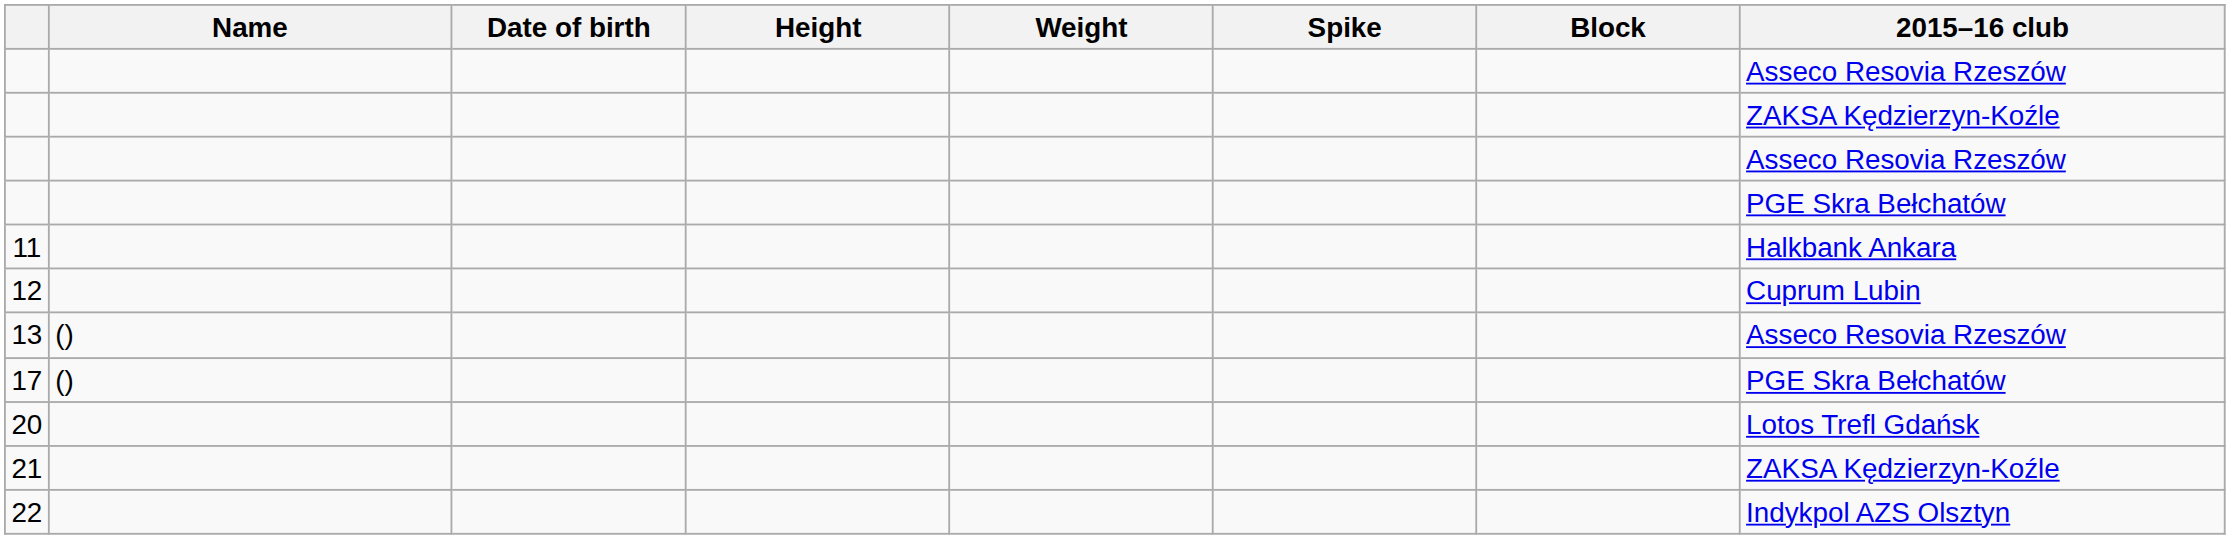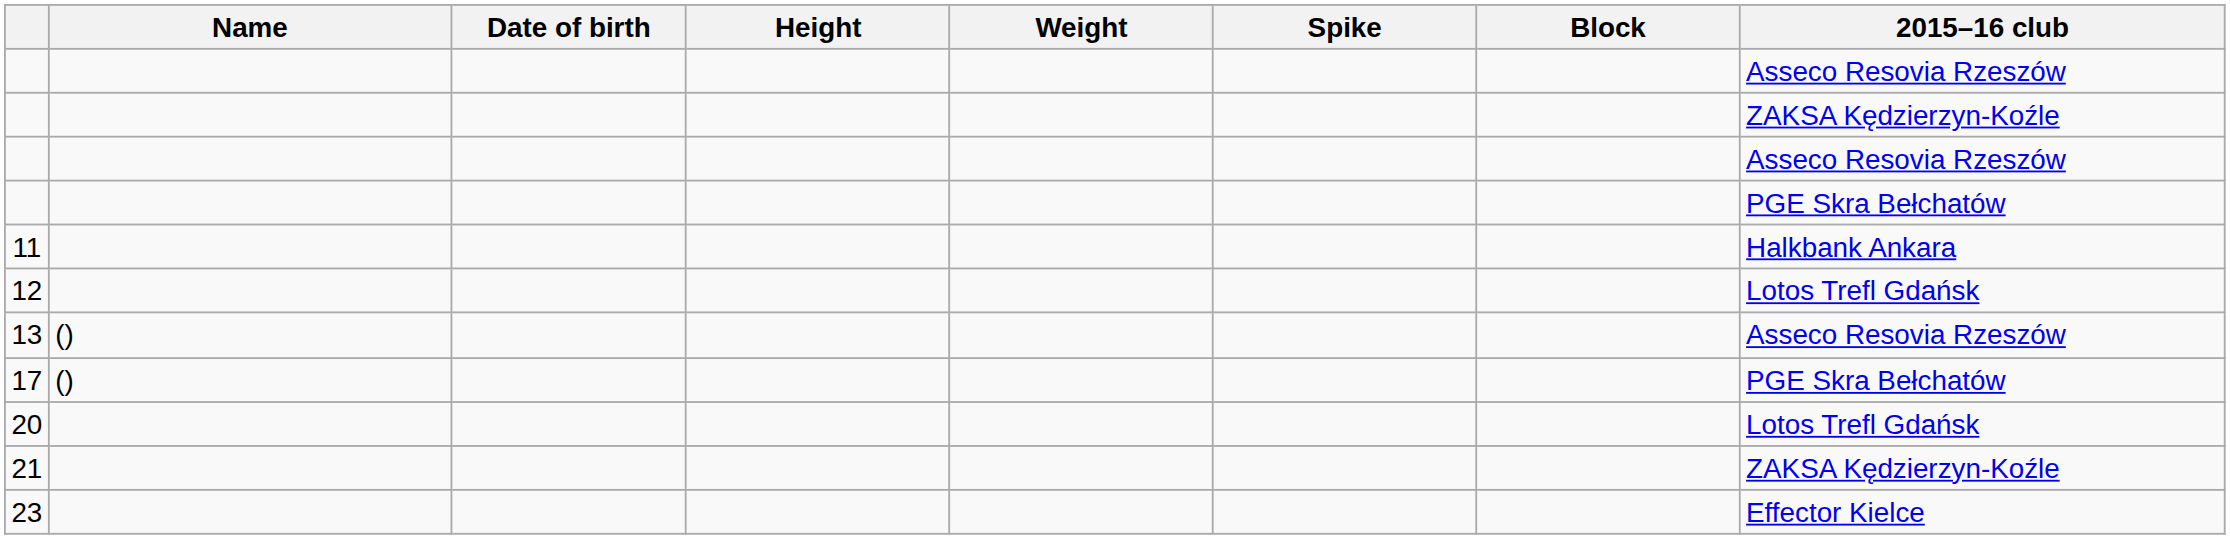12 | 2015–16 club: Cuprum Lubin -> Lotos Trefl Gdańsk
- row: 22 | Indykpol AZS Olsztyn
+ row: 23 | Effector Kielce
